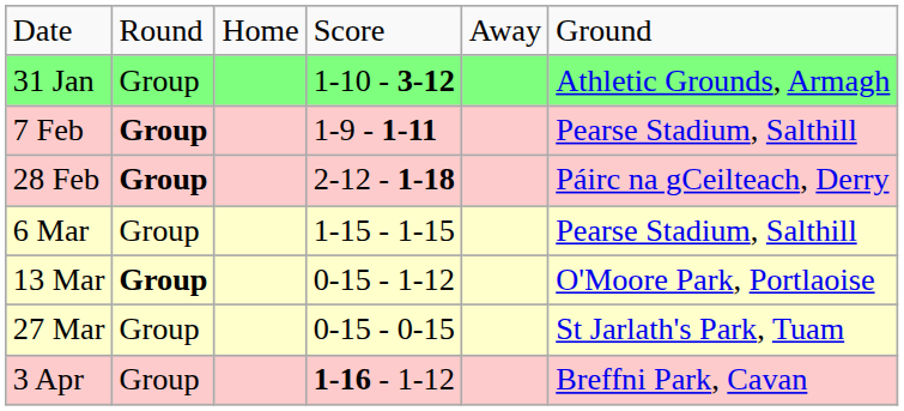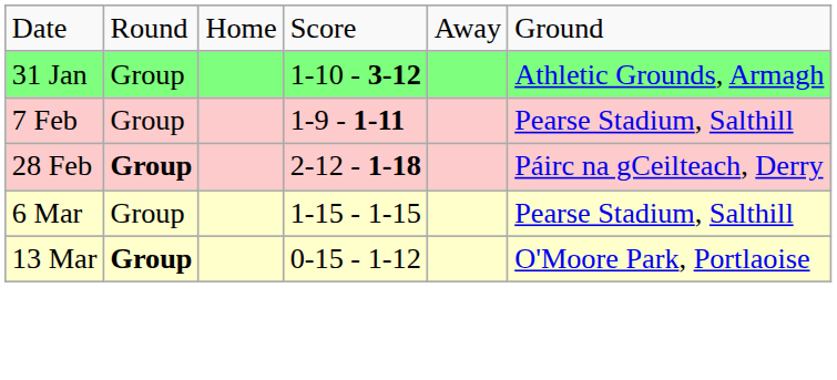7 Feb | column 2: bold -> normal
- row: 27 Mar | Group | 0-15 - 0-15 | St Jarlath's Park, Tuam
- row: 3 Apr | Group | 1-16 - 1-12 | Breffni Park, Cavan
